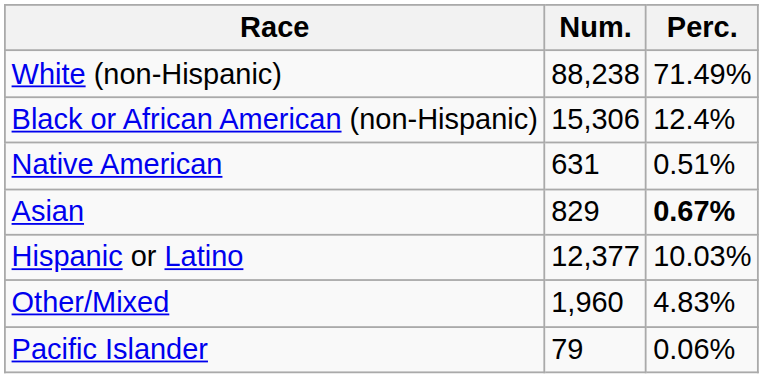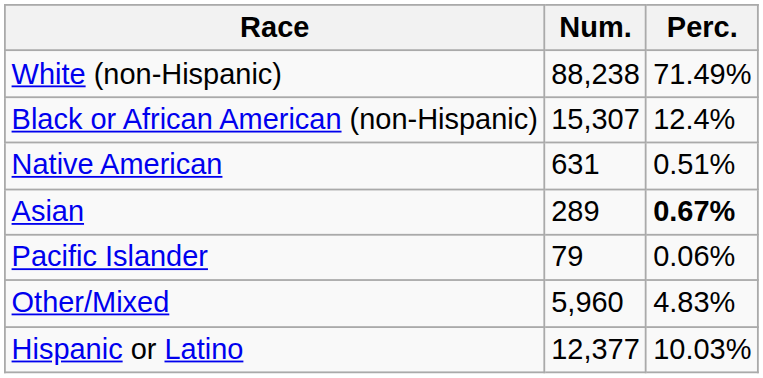Black or African American (non-Hispanic) | Num.: 15,306 -> 15,307
Asian | Num.: 829 -> 289
rows swapped: Pacific Islander <-> Hispanic or Latino
Other/Mixed | Num.: 1,960 -> 5,960
